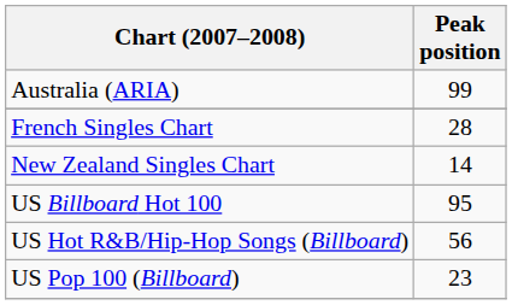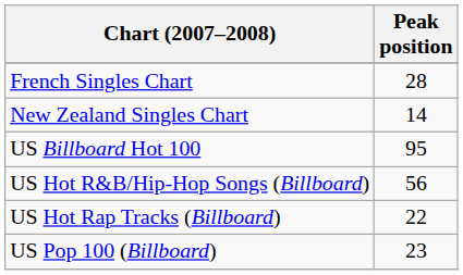- row: Australia (ARIA) | 99
+ row: US Hot Rap Tracks (Billboard) | 22
